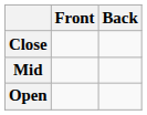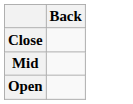- column: Front
